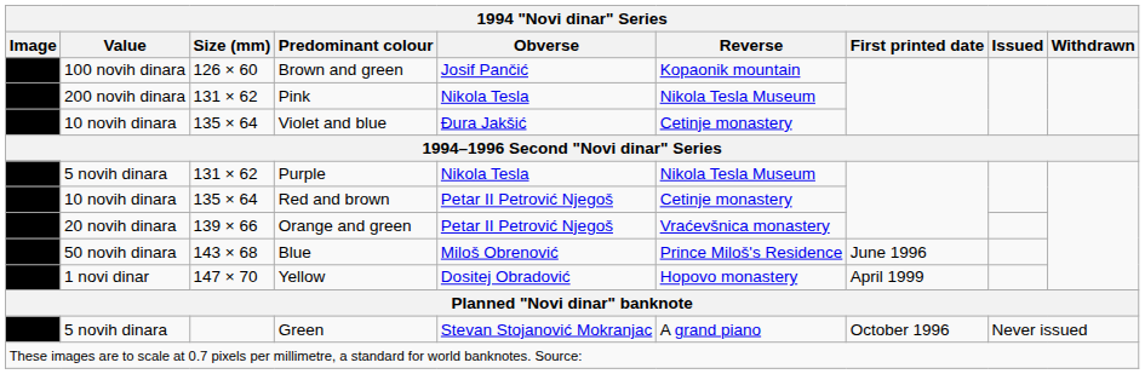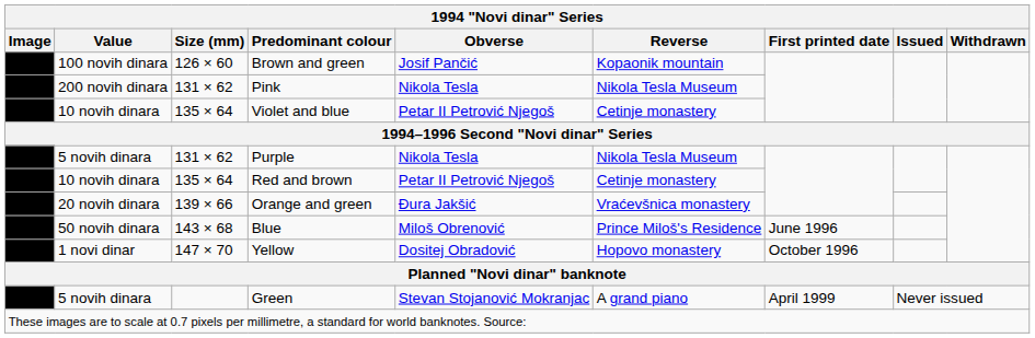Violet and blue | Obverse: Đura Jakšić -> Petar II Petrović Njegoš
Orange and green | Obverse: Petar II Petrović Njegoš -> Đura Jakšić
Yellow | First printed date: April 1999 -> October 1996
Green | First printed date: October 1996 -> April 1999
